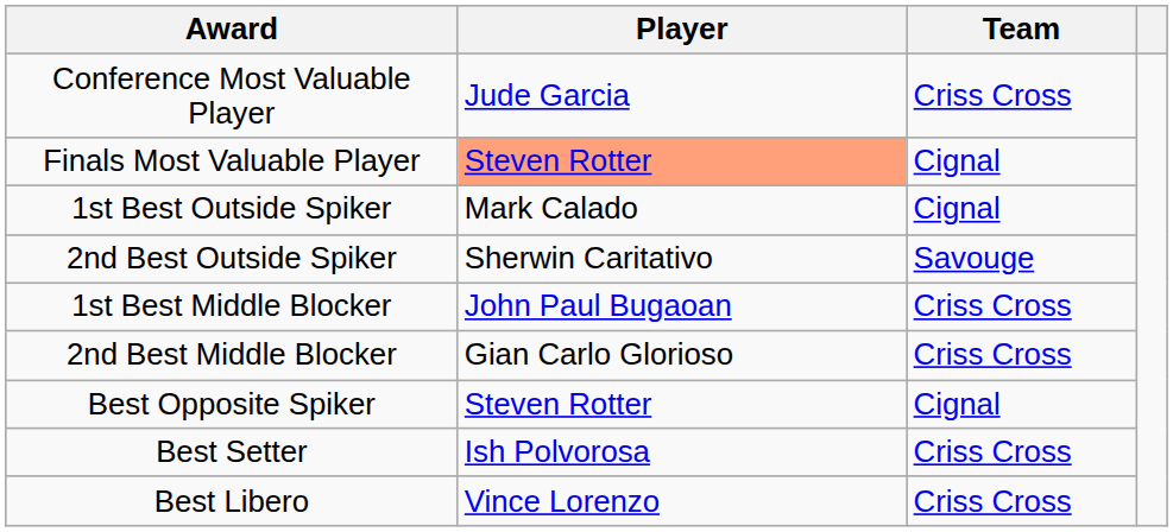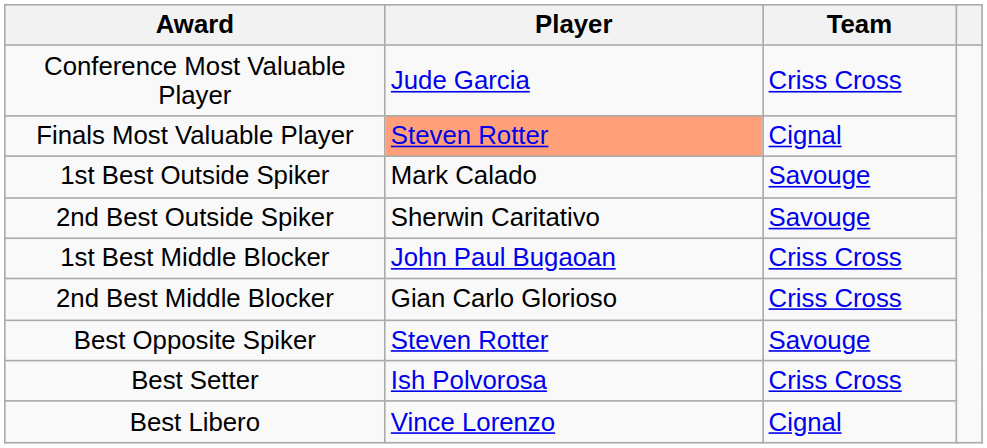1st Best Outside Spiker | Team: Cignal -> Savouge
Best Opposite Spiker | Team: Cignal -> Savouge
Best Libero | Team: Criss Cross -> Cignal
